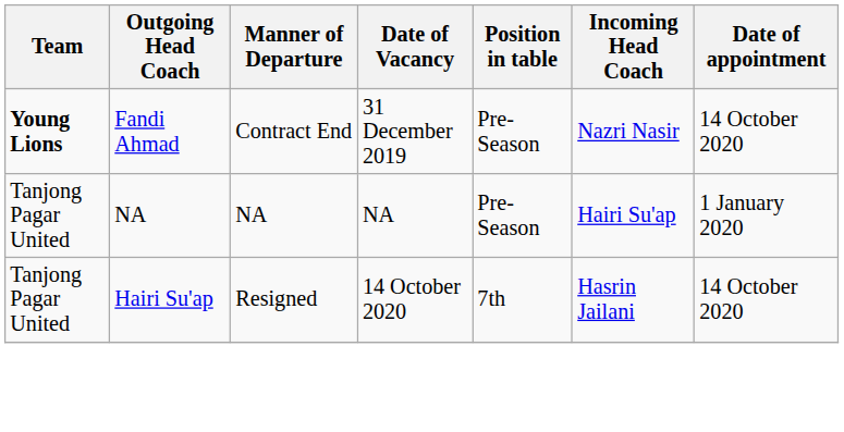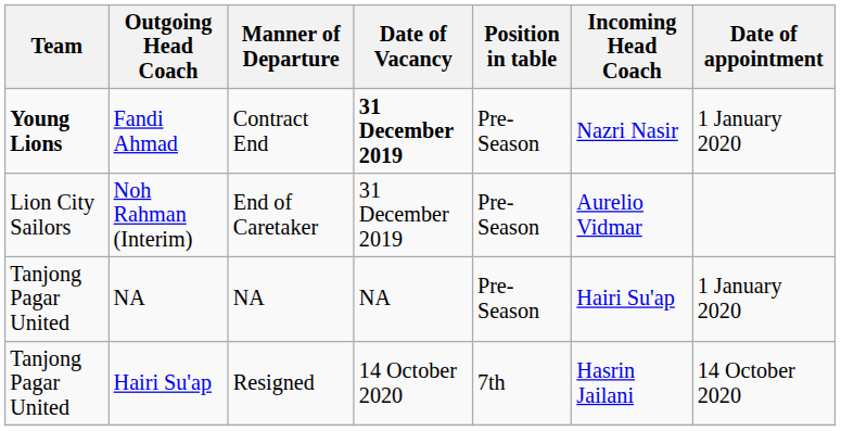Fandi Ahmad | Date of Vacancy: normal -> bold
Fandi Ahmad | Date of appointment: 14 October 2020 -> 1 January 2020
+ row: Lion City Sailors | Noh Rahman (Interim) | End of Caretaker | 31 December 2019 | Pre-Season | Aurelio Vidmar
